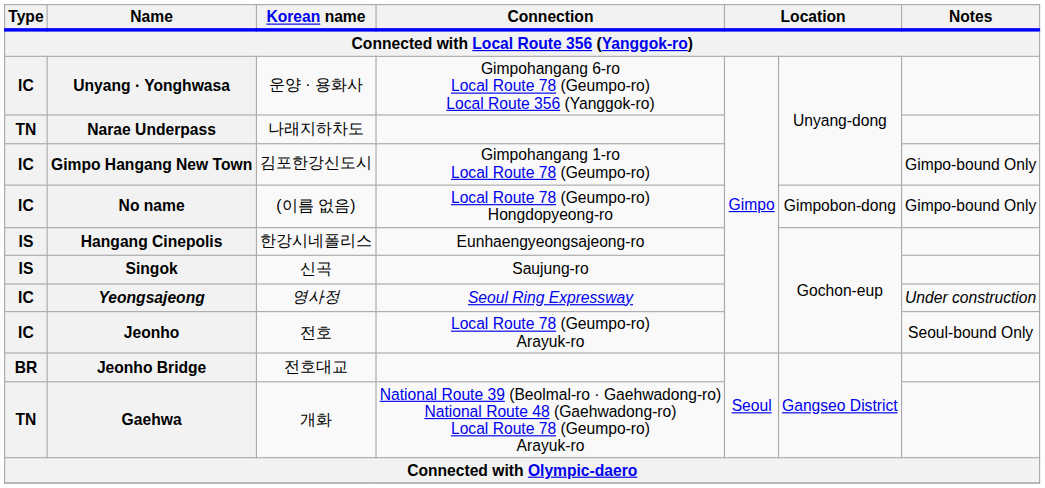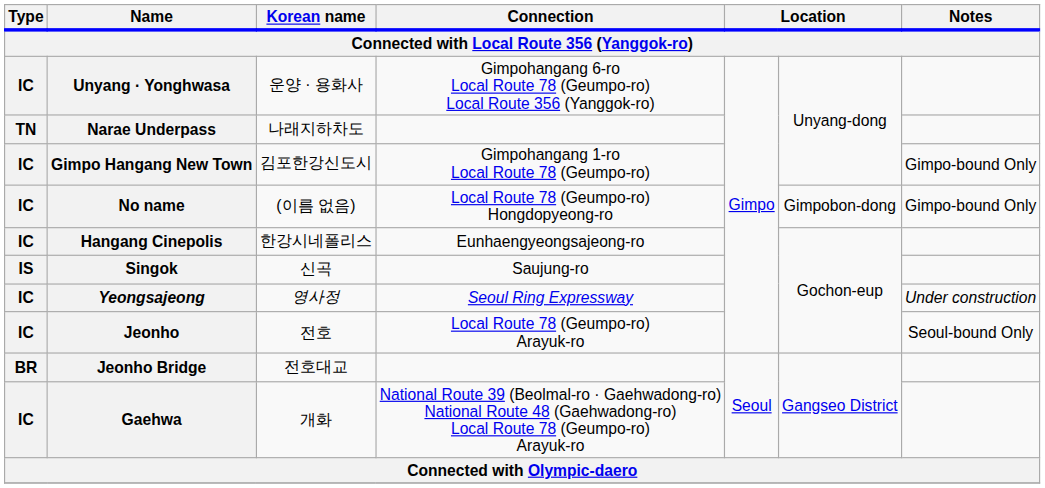Hangang Cinepolis | Type: IS -> IC
Gaehwa | Type: TN -> IC
